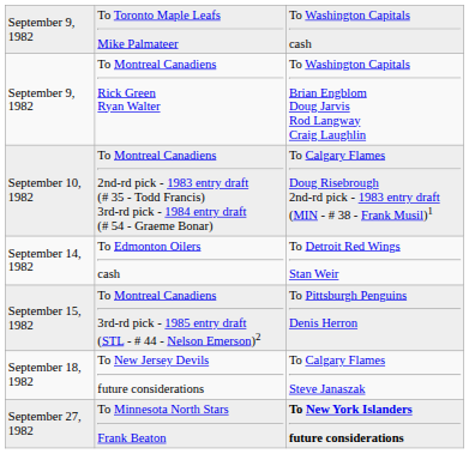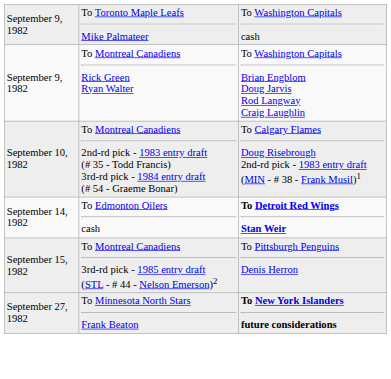September 14, 1982 | column 3: normal -> bold
- row: September 18, 1982 | To New Jersey Devils future considerations | To Calgary Flames Steve Janaszak
